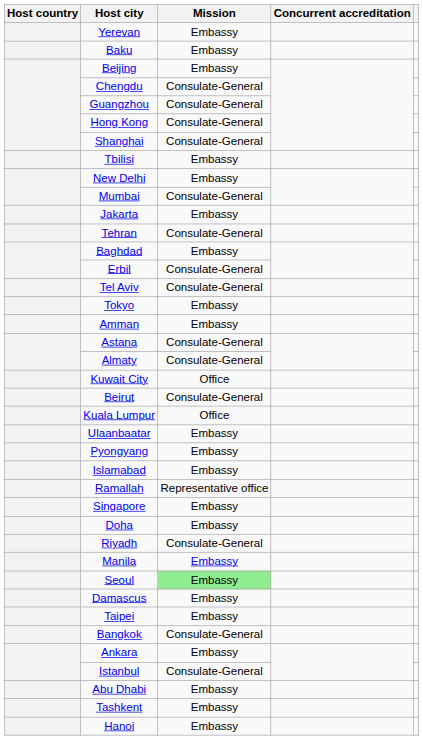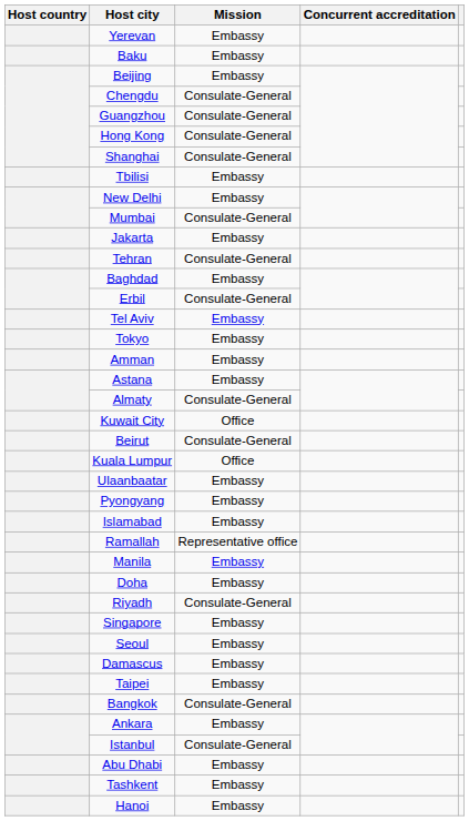Tel Aviv | Mission: Consulate-General -> Embassy
Astana | Mission: Consulate-General -> Embassy
rows swapped: Manila <-> Singapore
Seoul | Mission: lightgreen background -> no background
